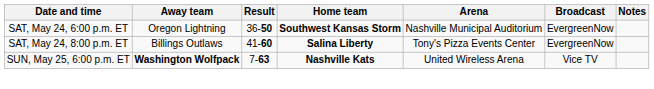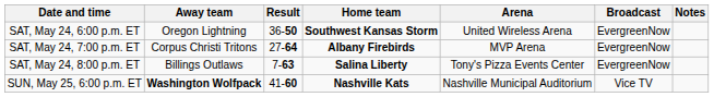SAT, May 24, 6:00 p.m. ET | Arena: Nashville Municipal Auditorium -> United Wireless Arena
+ row: SAT, May 24, 7:00 p.m. ET | Corpus Christi Tritons | 27-64 | Albany Firebirds | MVP Arena | EvergreenNow
SAT, May 24, 8:00 p.m. ET | Result: 41-60 -> 7-63
SUN, May 25, 6:00 p.m. ET | Result: 7-63 -> 41-60
SUN, May 25, 6:00 p.m. ET | Arena: United Wireless Arena -> Nashville Municipal Auditorium
